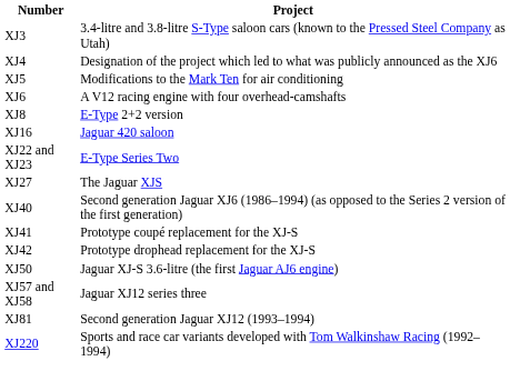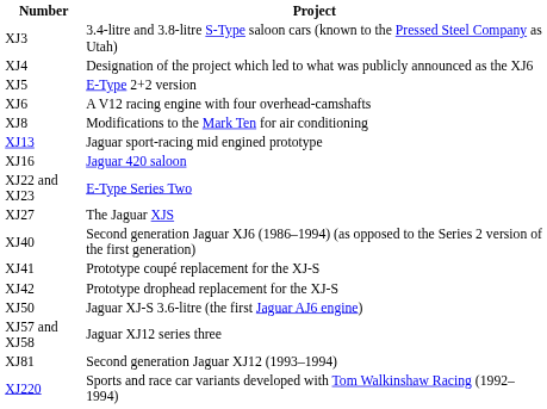XJ5 | Project: Modifications to the Mark Ten for air conditioning -> E-Type 2+2 version
XJ8 | Project: E-Type 2+2 version -> Modifications to the Mark Ten for air conditioning
+ row: XJ13 | Jaguar sport-racing mid engined prototype
